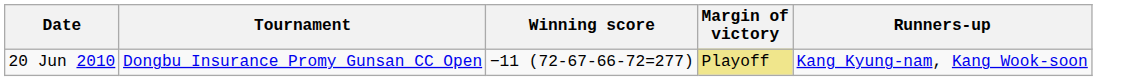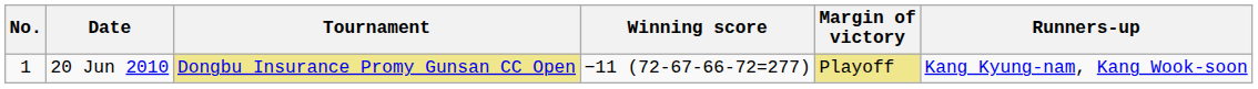+ column: No. | 1
20 Jun 2010 | Tournament: no background -> khaki background
